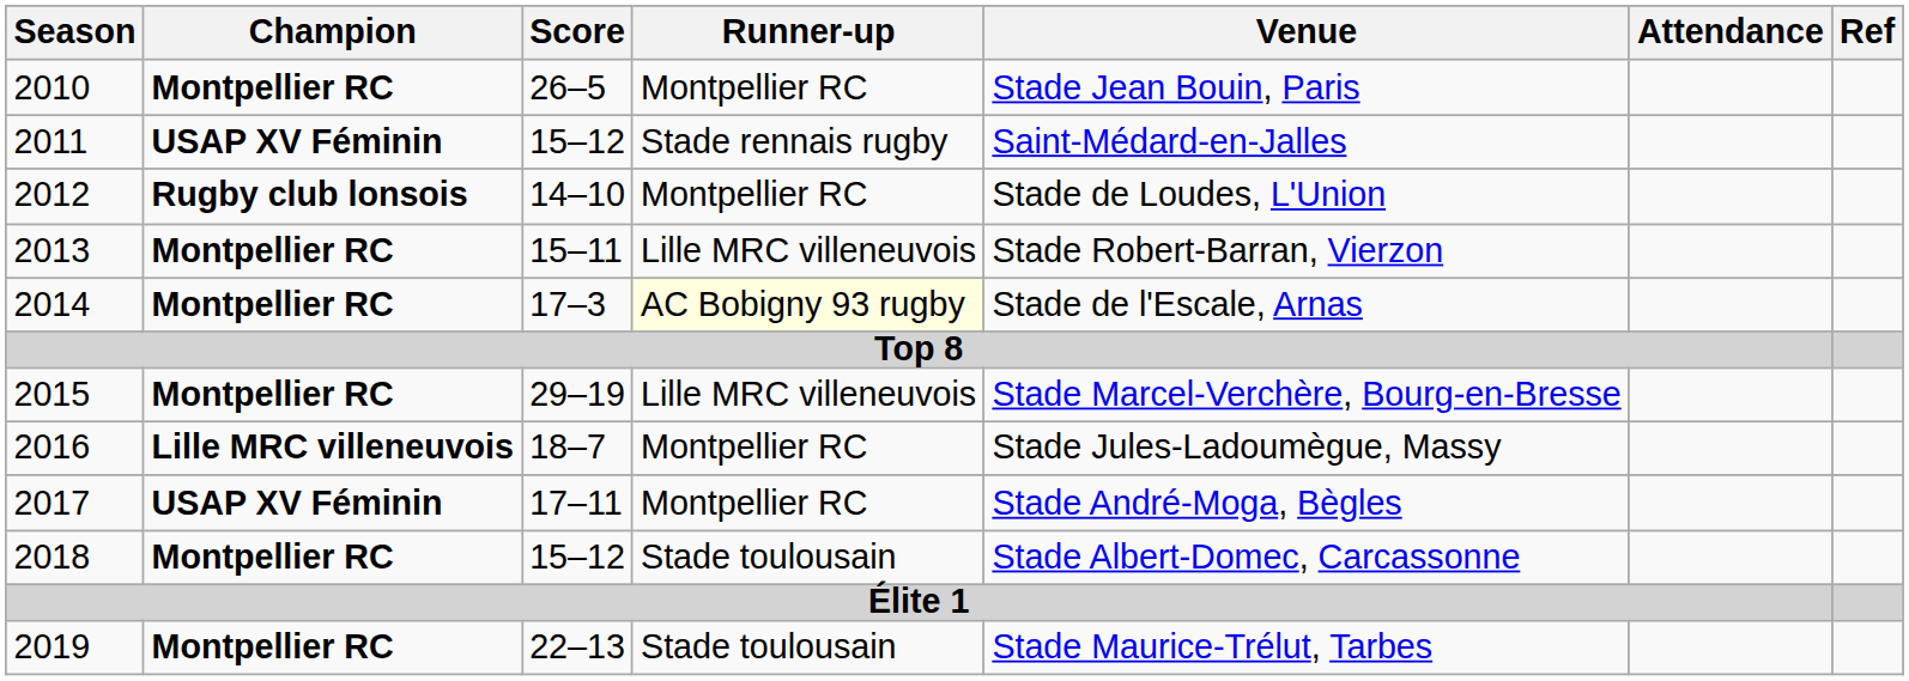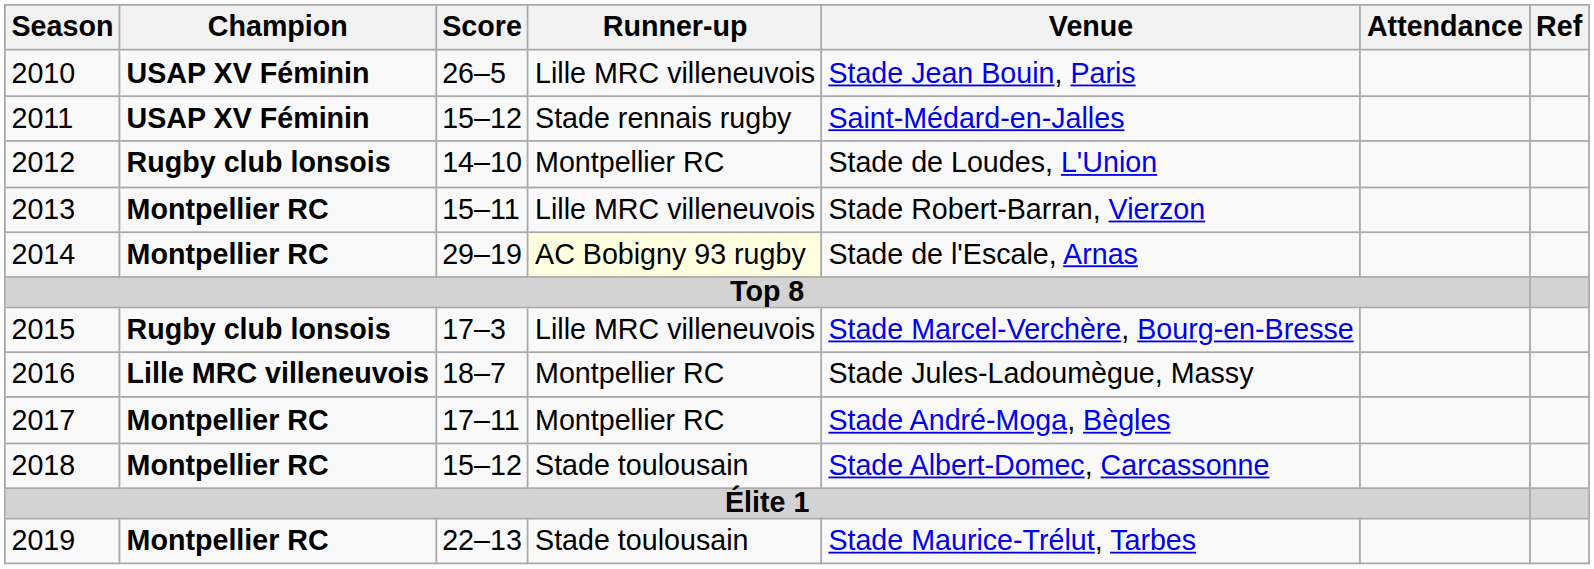2010 | Champion: Montpellier RC -> USAP XV Féminin
2010 | Runner-up: Montpellier RC -> Lille MRC villeneuvois
2014 | Score: 17–3 -> 29–19
2015 | Champion: Montpellier RC -> Rugby club lonsois
2015 | Score: 29–19 -> 17–3
2017 | Champion: USAP XV Féminin -> Montpellier RC
